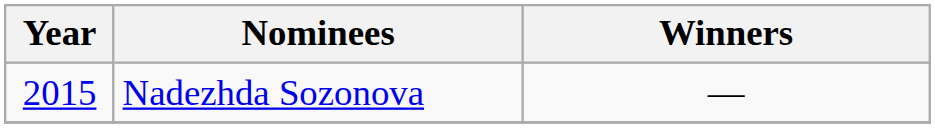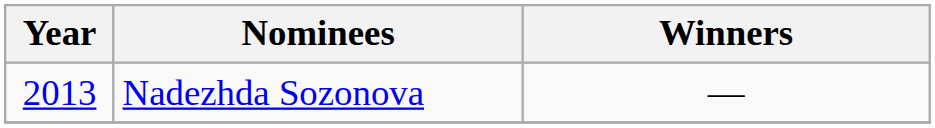Nadezhda Sozonova | Year: 2015 -> 2013
